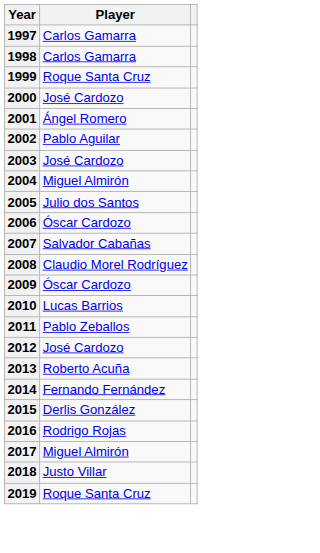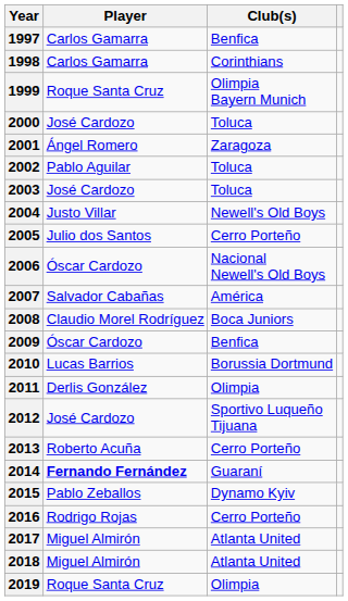+ column: Club(s) | Benfica | Corinthians | Olimpia Bayern Munich | Toluca | Zaragoza | Toluca | Toluca | Newell's Old Boys | Cerro Porteño | Nacional Newell's Old Boys | América | Boca Juniors | Benfica | Borussia Dortmund | Olimpia | Sportivo Luqueño Tijuana | Cerro Porteño | Guaraní | Dynamo Kyiv | Cerro Porteño | Atlanta United | Atlanta United | Olimpia
2004 | Player: Miguel Almirón -> Justo Villar
2011 | Player: Pablo Zeballos -> Derlis González
2014 | Player: normal -> bold
2015 | Player: Derlis González -> Pablo Zeballos
2018 | Player: Justo Villar -> Miguel Almirón
